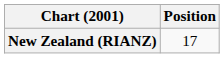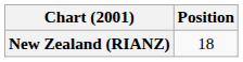New Zealand (RIANZ) | Position: 17 -> 18
